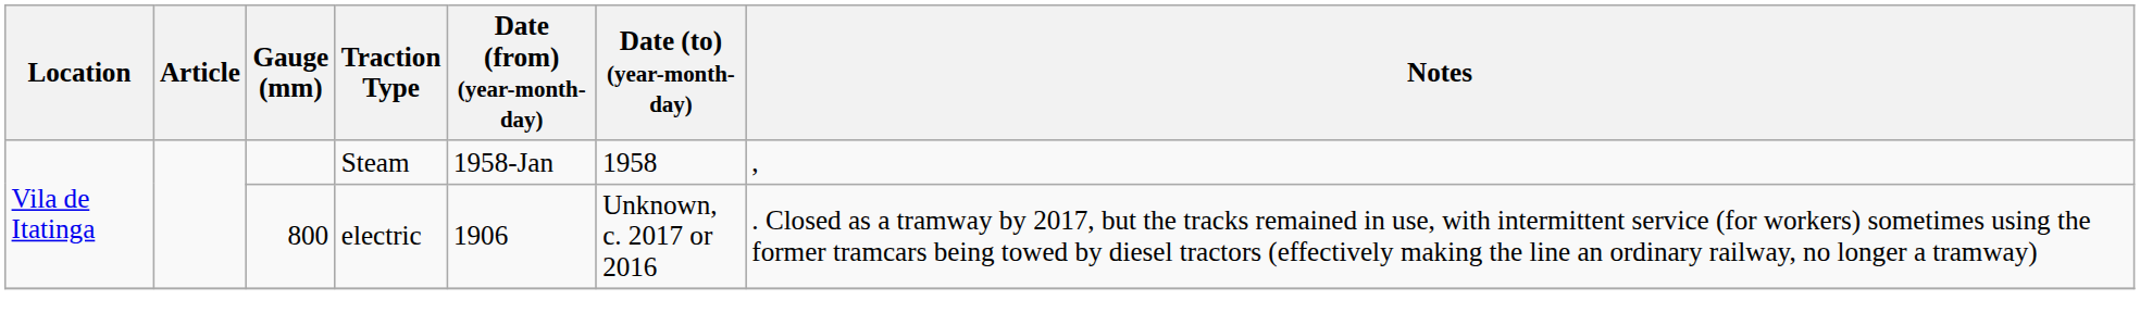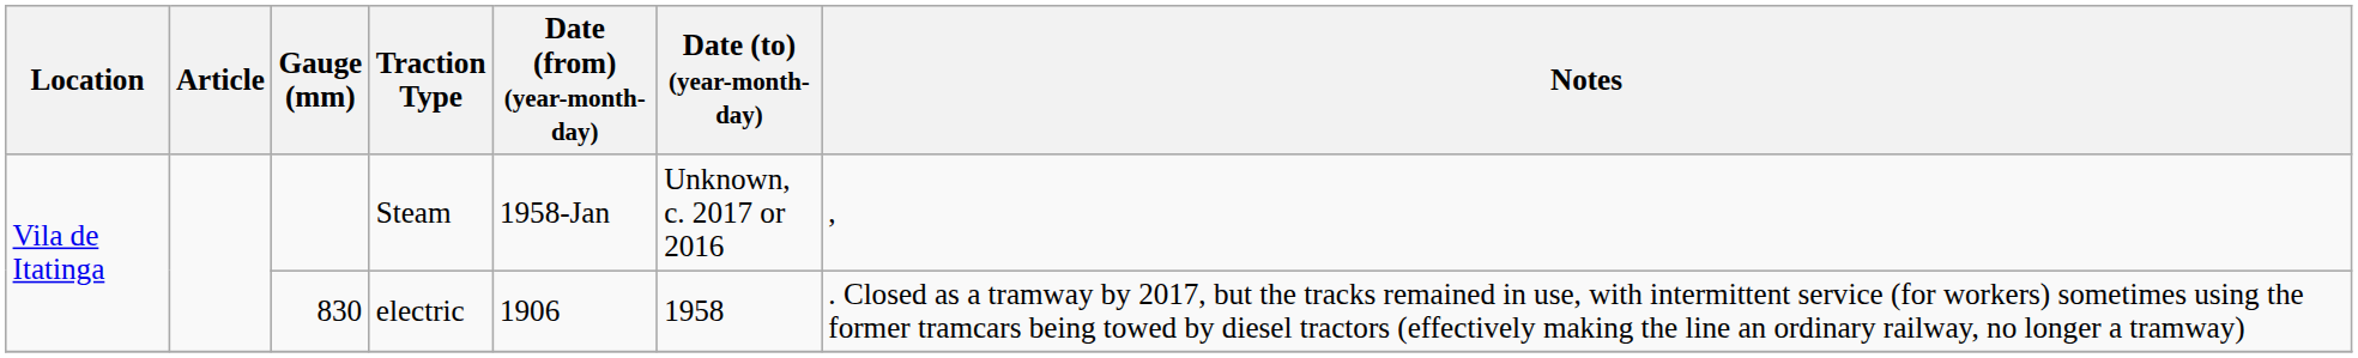Steam | Date (to) (year-month-day): 1958 -> Unknown, c. 2017 or 2016
electric | Gauge (mm): 800 -> 830
electric | Date (to) (year-month-day): Unknown, c. 2017 or 2016 -> 1958
